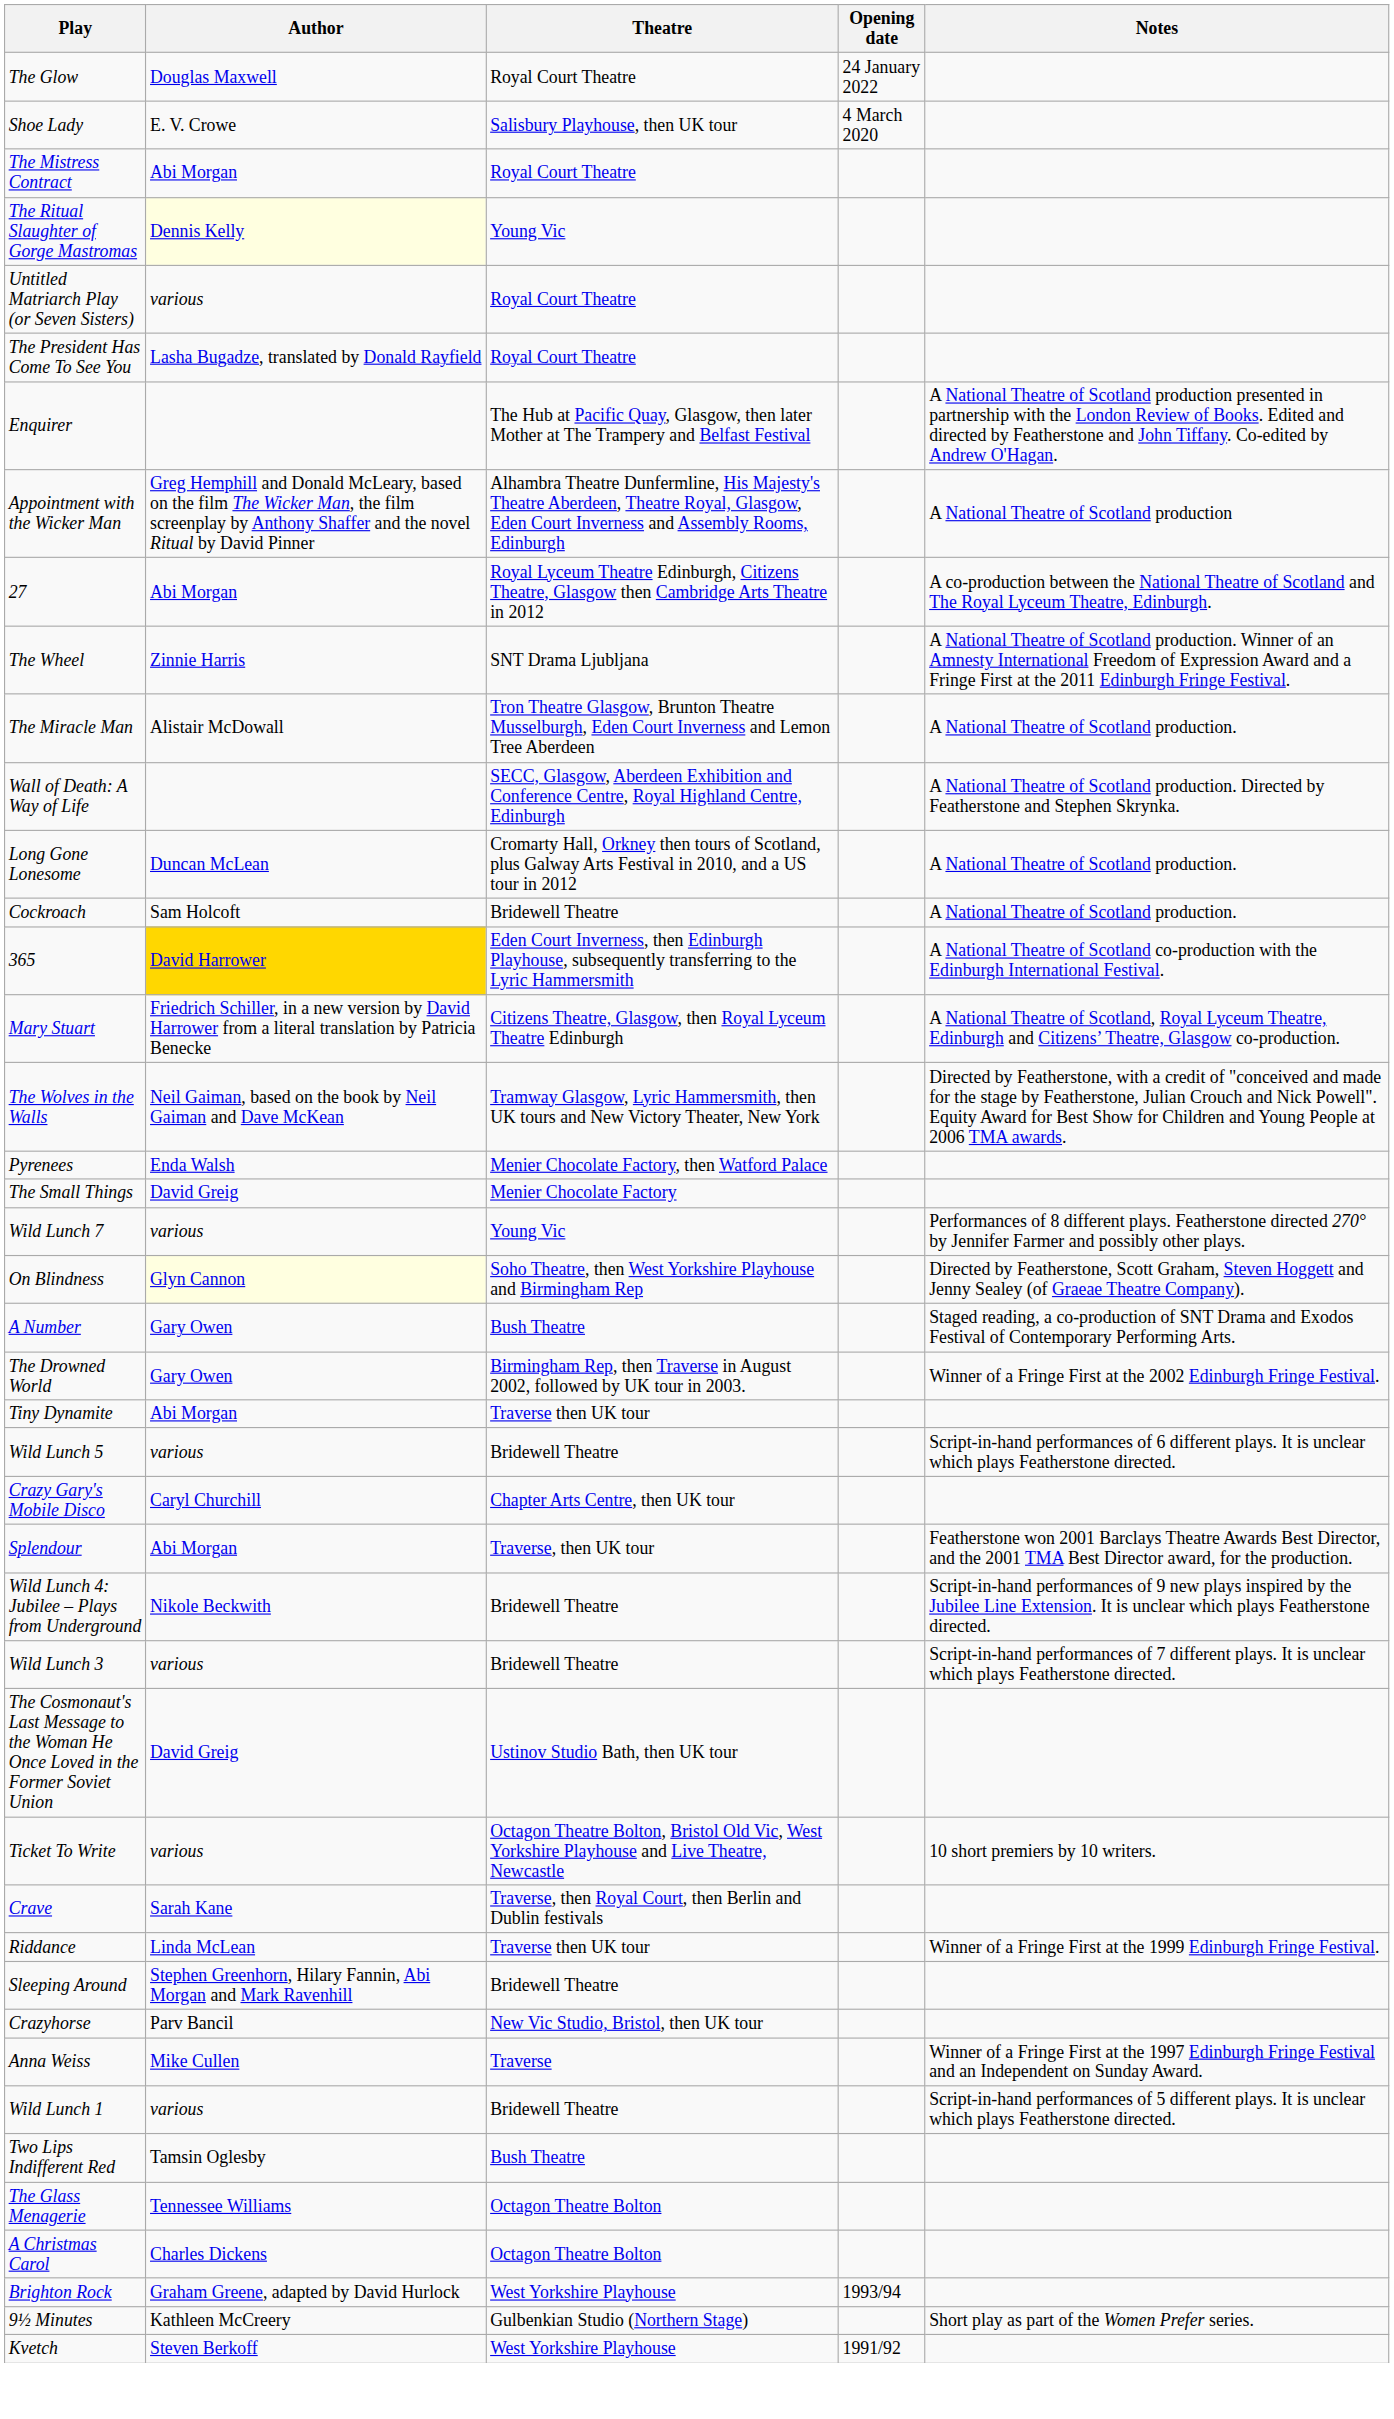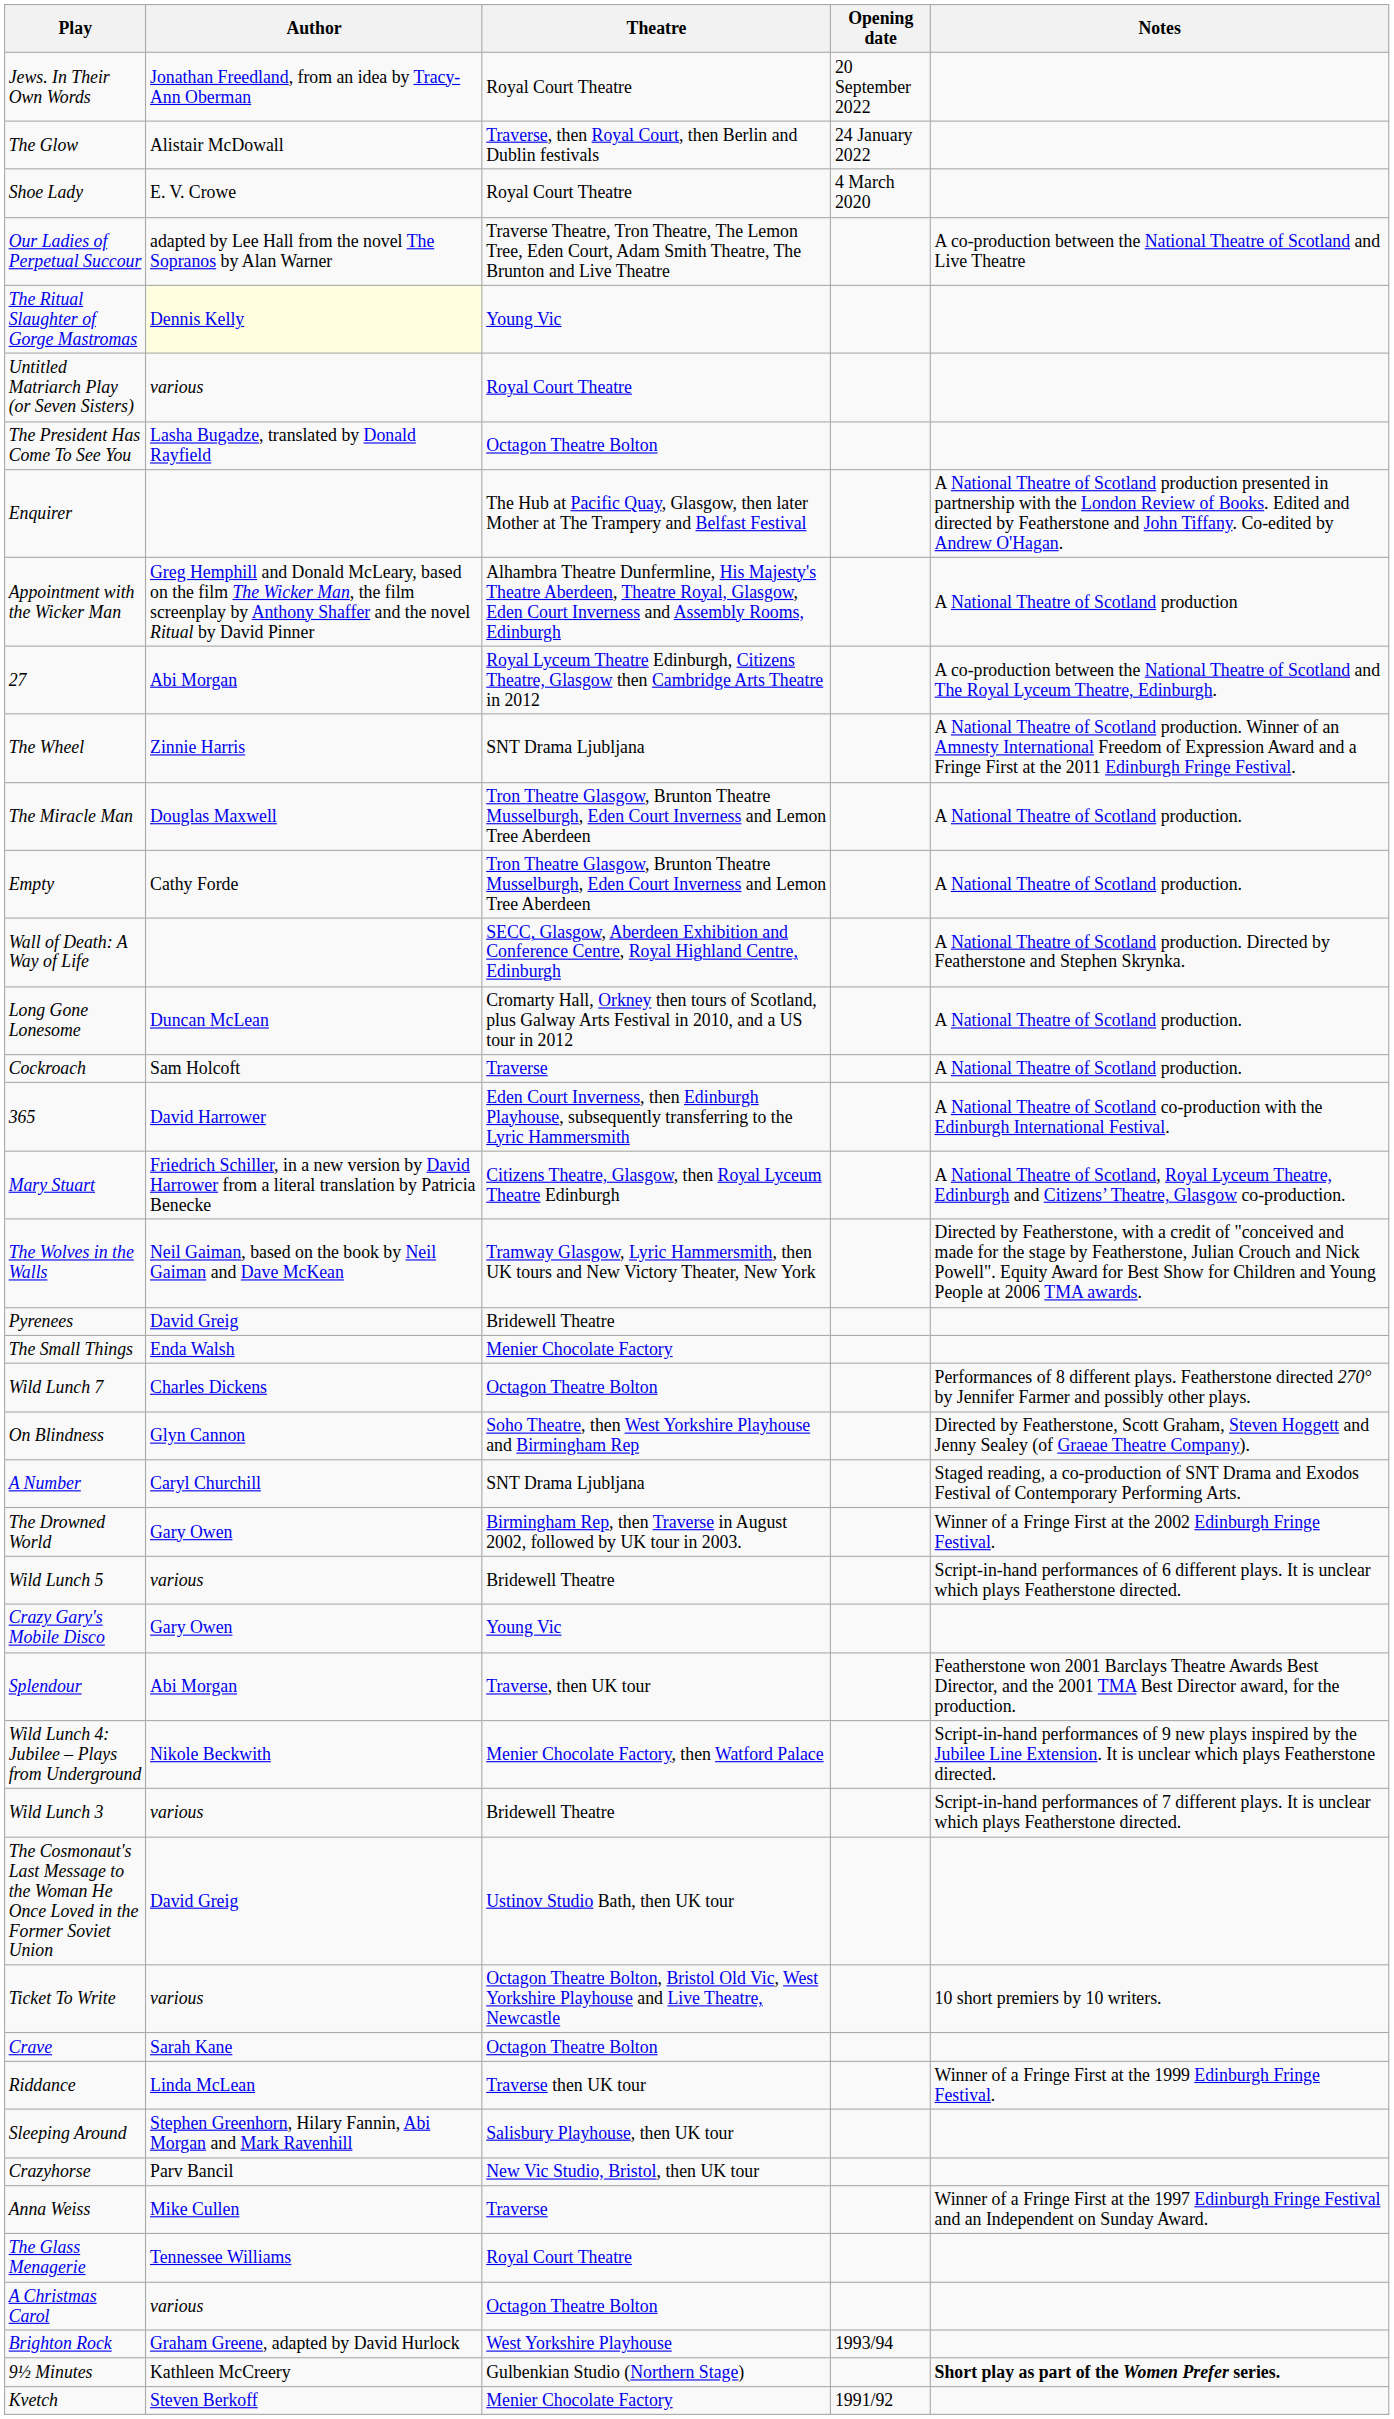+ row: Jews. In Their Own Words | Jonathan Freedland, from an idea by Tracy-Ann Oberman | Royal Court Theatre | 20 September 2022
The Glow | Author: Douglas Maxwell -> Alistair McDowall
The Glow | Theatre: Royal Court Theatre -> Traverse, then Royal Court, then Berlin and Dublin festivals
Shoe Lady | Theatre: Salisbury Playhouse, then UK tour -> Royal Court Theatre
+ row: Our Ladies of Perpetual Succour | adapted by Lee Hall from the novel The Sopranos by Alan Warner | Traverse Theatre, Tron Theatre, The Lemon Tree, Eden Court, Adam Smith Theatre, The Brunton and Live Theatre | A co-production between the National Theatre of Scotland and Live Theatre
- row: The Mistress Contract | Abi Morgan | Royal Court Theatre
The President Has Come To See You | Theatre: Royal Court Theatre -> Octagon Theatre Bolton
The Miracle Man | Author: Alistair McDowall -> Douglas Maxwell
+ row: Empty | Cathy Forde | Tron Theatre Glasgow, Brunton Theatre Musselburgh, Eden Court Inverness and Lemon Tree Aberdeen | A National Theatre of Scotland production.
Cockroach | Theatre: Bridewell Theatre -> Traverse
365 | Author: gold background -> no background
Pyrenees | Author: Enda Walsh -> David Greig
Pyrenees | Theatre: Menier Chocolate Factory, then Watford Palace -> Bridewell Theatre
The Small Things | Author: David Greig -> Enda Walsh
Wild Lunch 7 | Author: various -> Charles Dickens
Wild Lunch 7 | Theatre: Young Vic -> Octagon Theatre Bolton
On Blindness | Author: lightyellow background -> no background
A Number | Author: Gary Owen -> Caryl Churchill
A Number | Theatre: Bush Theatre -> SNT Drama Ljubljana
- row: Tiny Dynamite | Abi Morgan | Traverse then UK tour
Crazy Gary's Mobile Disco | Author: Caryl Churchill -> Gary Owen
Crazy Gary's Mobile Disco | Theatre: Chapter Arts Centre, then UK tour -> Young Vic
Wild Lunch 4: Jubilee – Plays from Underground | Theatre: Bridewell Theatre -> Menier Chocolate Factory, then Watford Palace
Crave | Theatre: Traverse, then Royal Court, then Berlin and Dublin festivals -> Octagon Theatre Bolton
Sleeping Around | Theatre: Bridewell Theatre -> Salisbury Playhouse, then UK tour
- row: Wild Lunch 1 | various | Bridewell Theatre | Script-in-hand performances of 5 different plays. It is unclear which plays Featherstone directed.
- row: Two Lips Indifferent Red | Tamsin Oglesby | Bush Theatre
The Glass Menagerie | Theatre: Octagon Theatre Bolton -> Royal Court Theatre
A Christmas Carol | Author: Charles Dickens -> various
9½ Minutes | Notes: normal -> bold
Kvetch | Theatre: West Yorkshire Playhouse -> Menier Chocolate Factory
